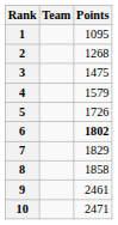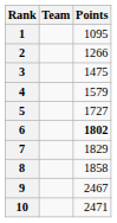2 | Points: 1268 -> 1266
5 | Points: 1726 -> 1727
9 | Points: 2461 -> 2467
